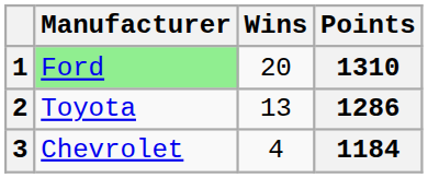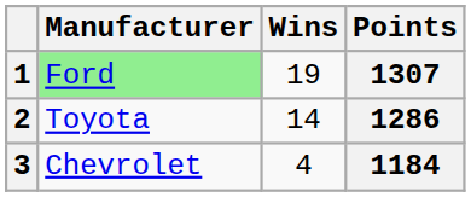1 | Wins: 20 -> 19
1 | Points: 1310 -> 1307
2 | Wins: 13 -> 14
